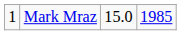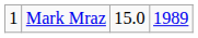Mark Mraz | column 4: 1985 -> 1989
